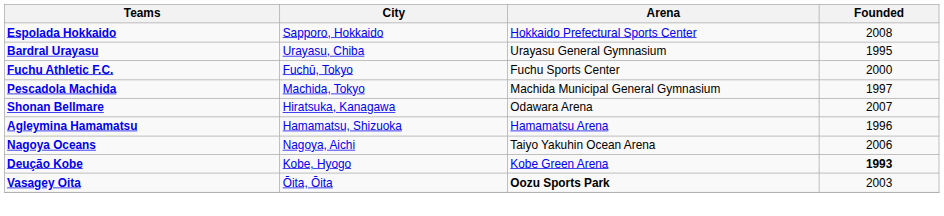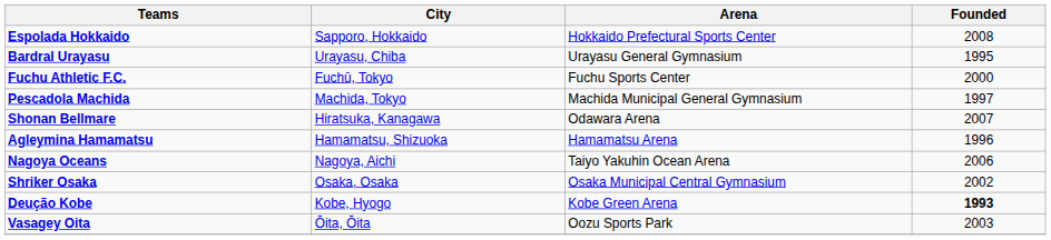+ row: Shriker Osaka | Osaka, Osaka | Osaka Municipal Central Gymnasium | 2002
Vasagey Oita | Arena: bold -> normal
